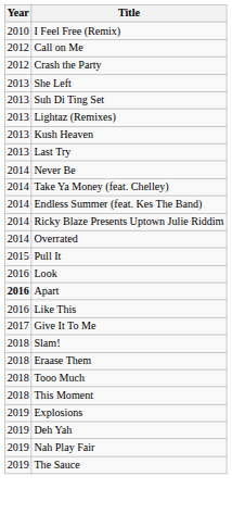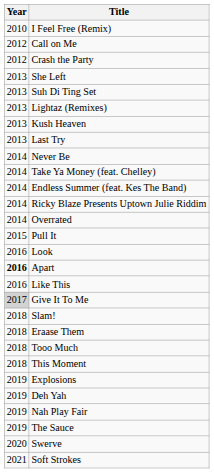Give It To Me | Year: no background -> lightgrey background
+ row: 2020 | Swerve
+ row: 2021 | Soft Strokes
